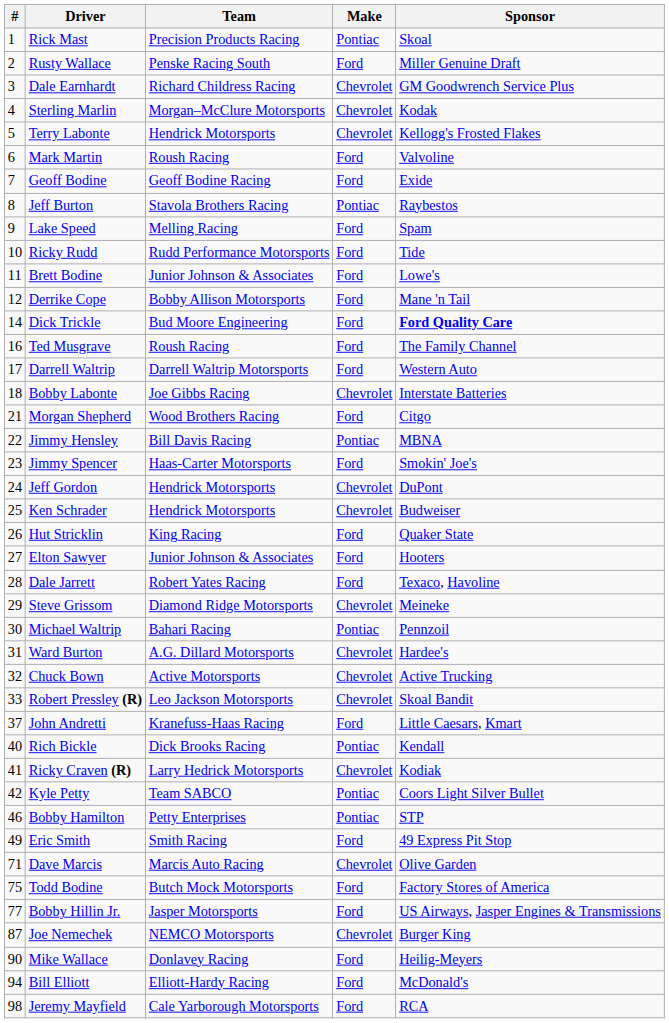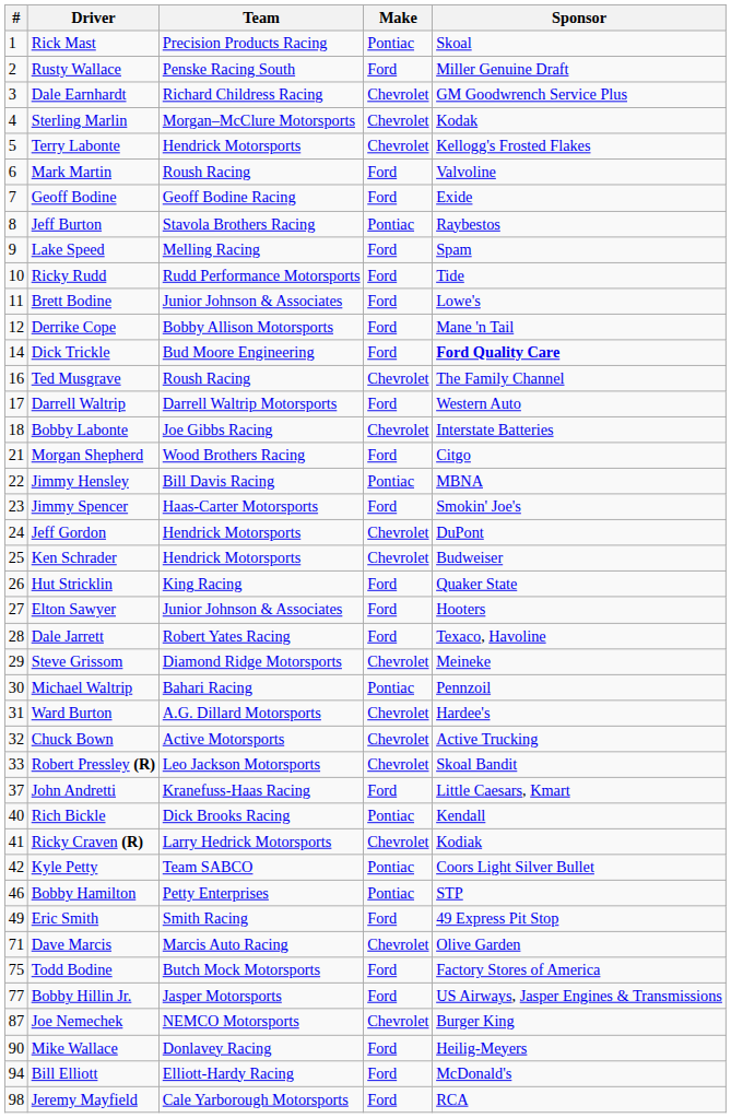Ted Musgrave | Make: Ford -> Chevrolet
